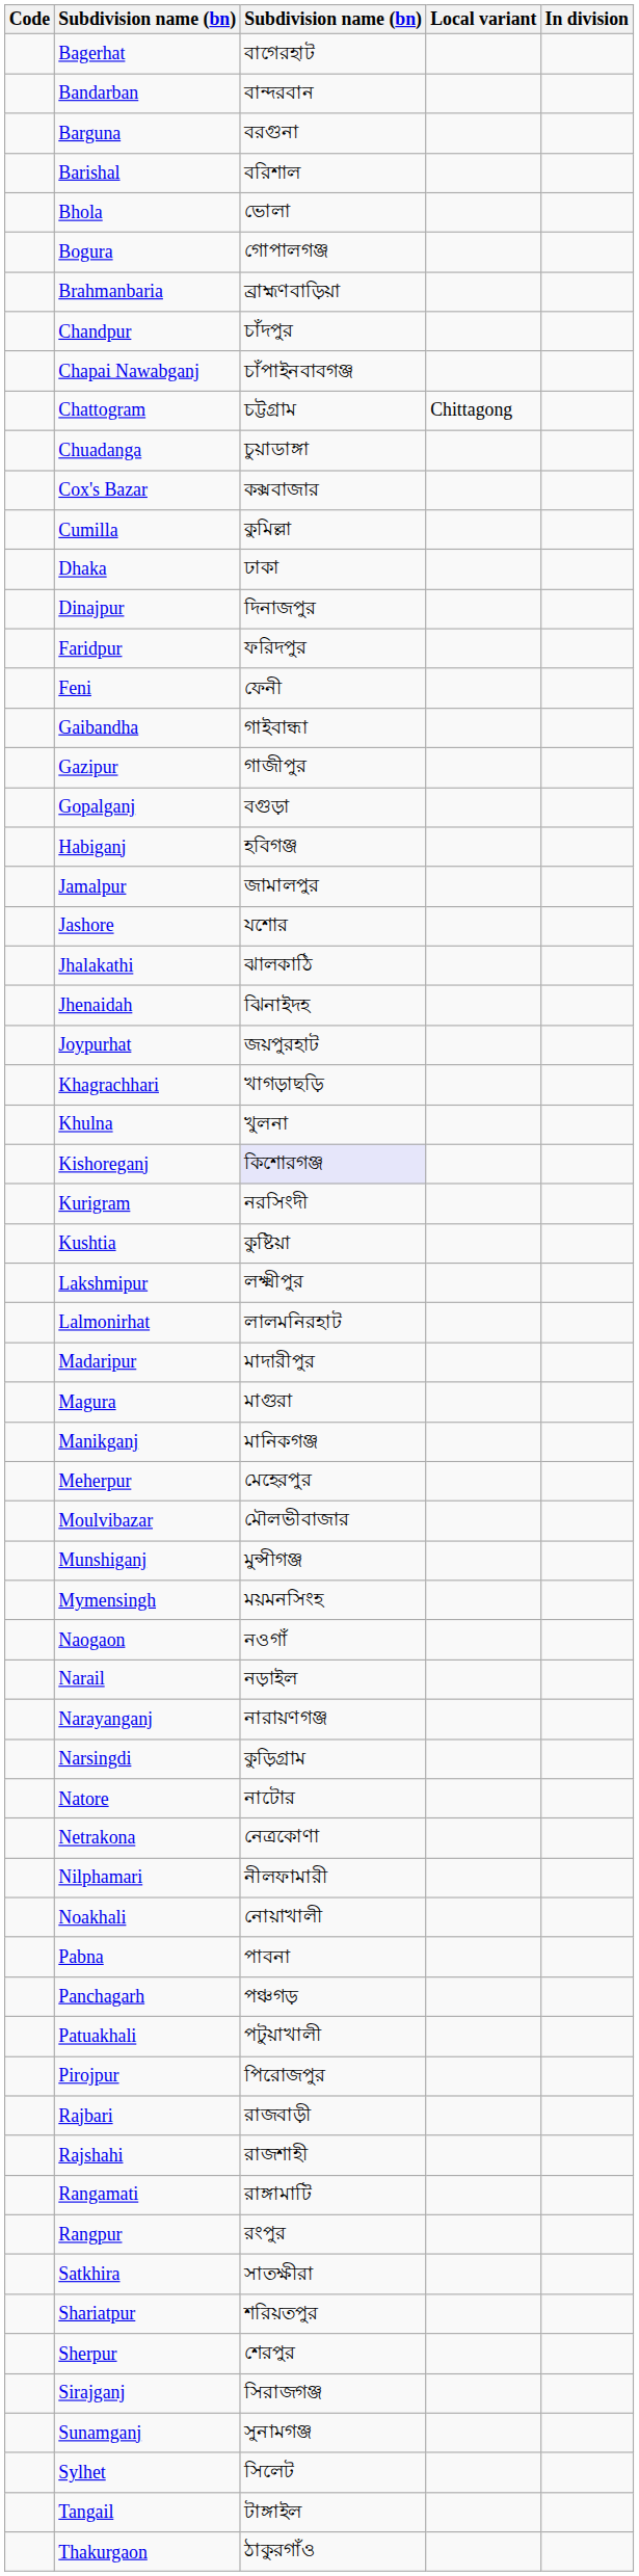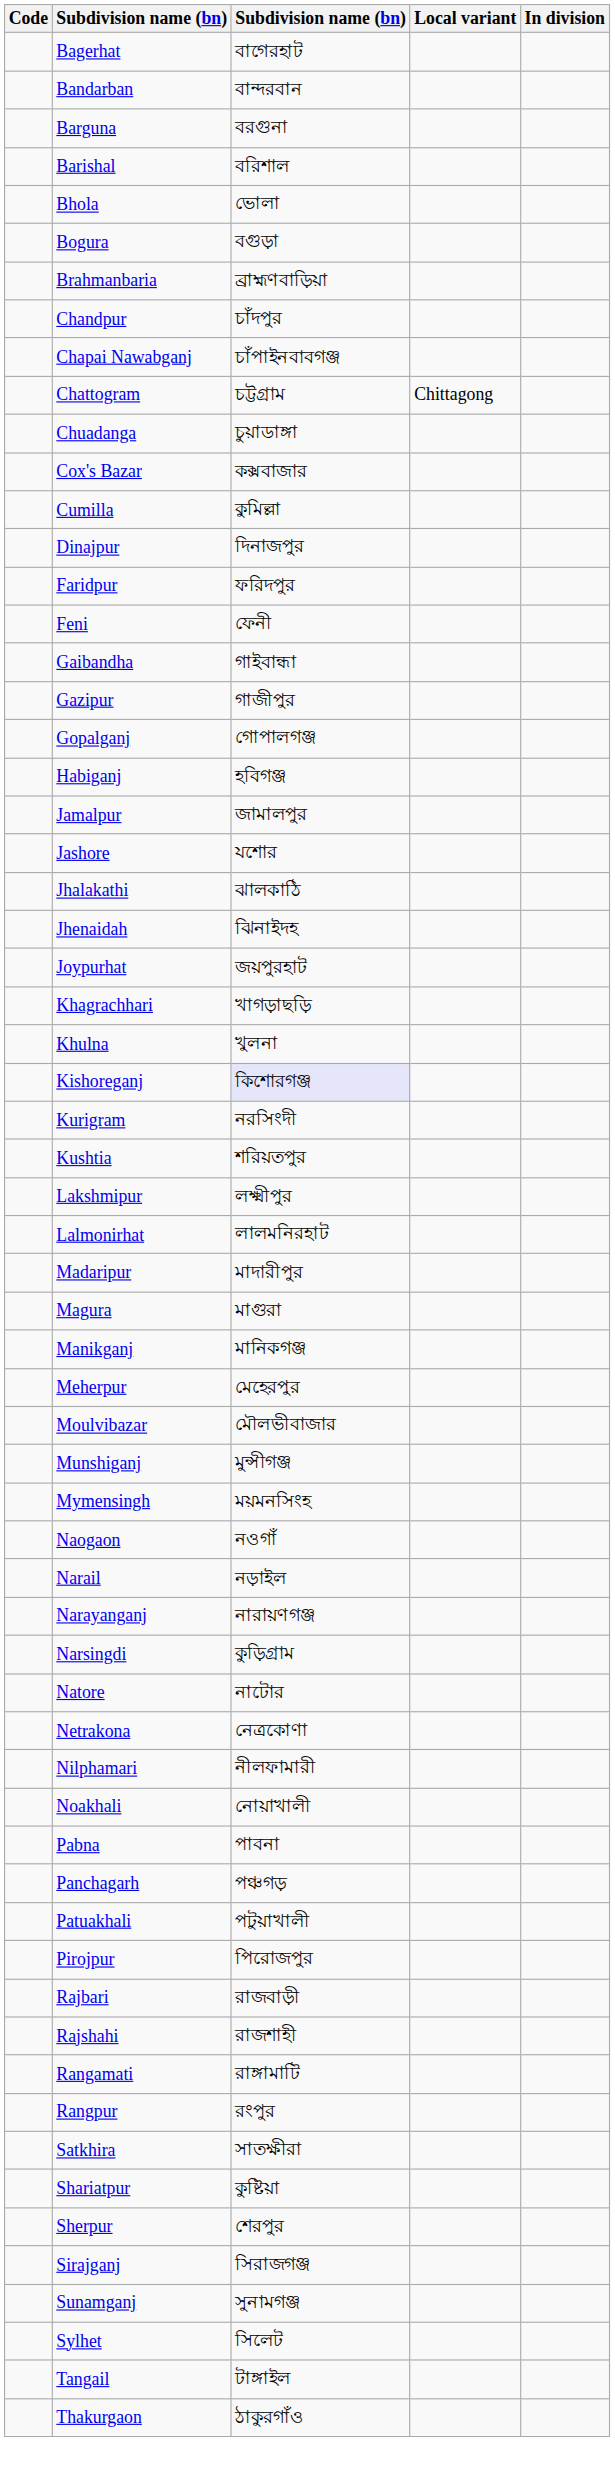Bogura | column 3: গোপালগঞ্জ -> বগুড়া
- row: Dhaka | ঢাকা
Gopalganj | column 3: বগুড়া -> গোপালগঞ্জ
Kushtia | column 3: কুষ্টিয়া -> শরিয়তপুর
Shariatpur | column 3: শরিয়তপুর -> কুষ্টিয়া
